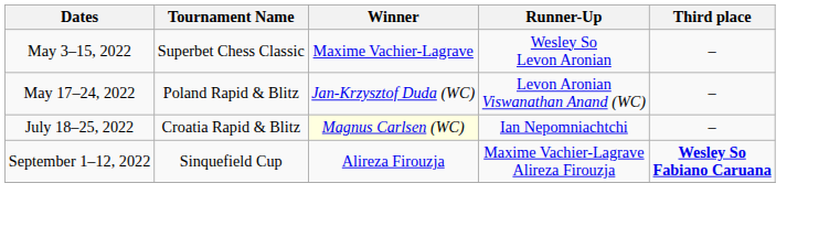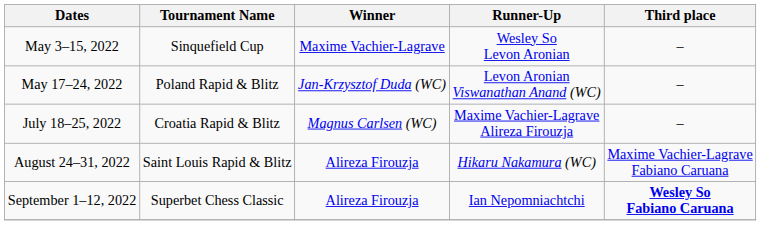May 3–15, 2022 | Tournament Name: Superbet Chess Classic -> Sinquefield Cup
July 18–25, 2022 | Winner: lightyellow background -> no background
July 18–25, 2022 | Runner-Up: Ian Nepomniachtchi -> Maxime Vachier-Lagrave Alireza Firouzja
+ row: August 24–31, 2022 | Saint Louis Rapid & Blitz | Alireza Firouzja | Hikaru Nakamura (WC) | Maxime Vachier-Lagrave Fabiano Caruana
September 1–12, 2022 | Tournament Name: Sinquefield Cup -> Superbet Chess Classic
September 1–12, 2022 | Runner-Up: Maxime Vachier-Lagrave Alireza Firouzja -> Ian Nepomniachtchi
